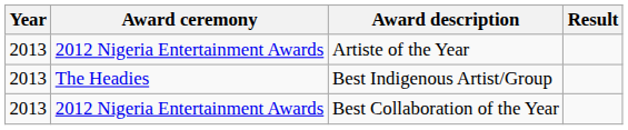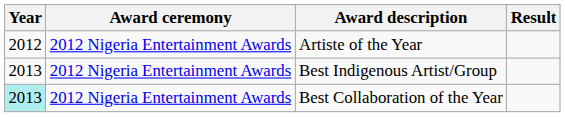Artiste of the Year | Year: 2013 -> 2012
Best Indigenous Artist/Group | Award ceremony: The Headies -> 2012 Nigeria Entertainment Awards
Best Collaboration of the Year | Year: no background -> paleturquoise background
